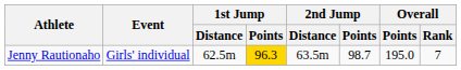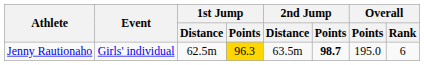Jenny Rautionaho | 2nd Jump / Points: normal -> bold
Jenny Rautionaho | Overall / Rank: 7 -> 6
